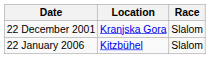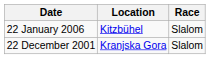rows swapped: 22 December 2001 <-> 22 January 2006
